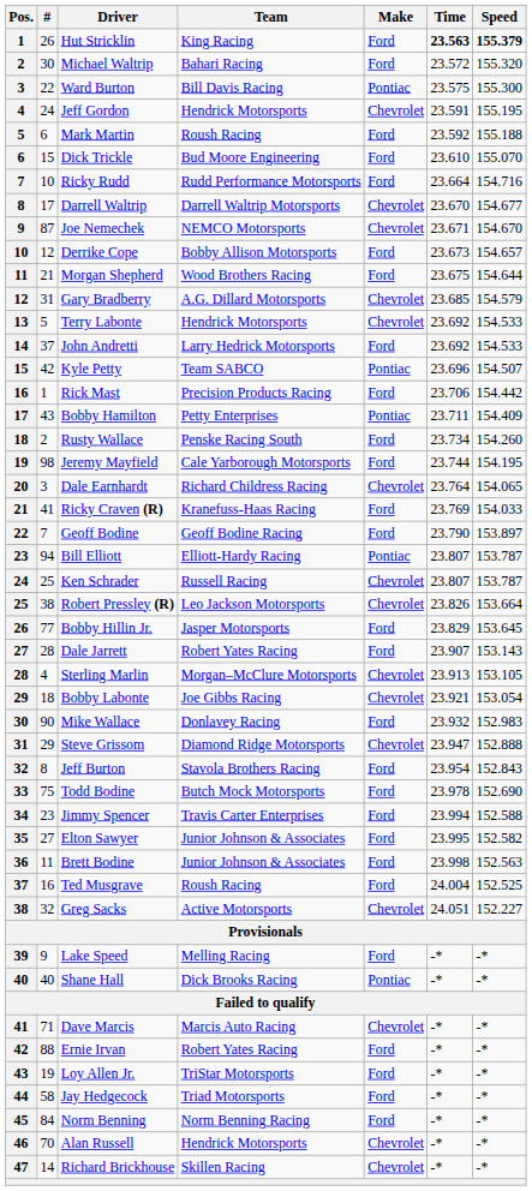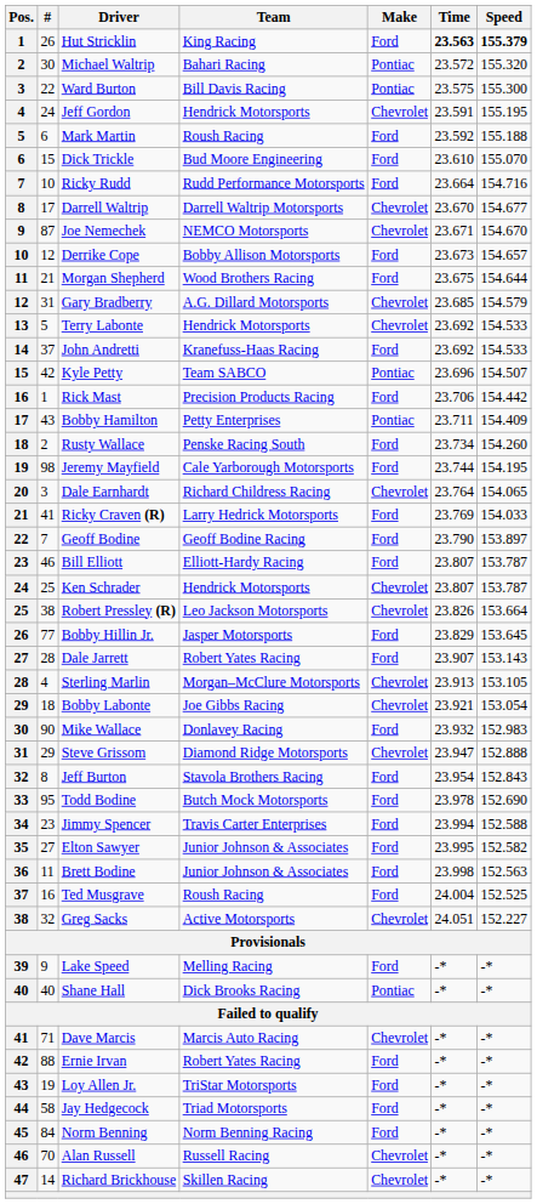Michael Waltrip | Make: Ford -> Pontiac
John Andretti | Team: Larry Hedrick Motorsports -> Kranefuss-Haas Racing
Ricky Craven (R) | Team: Kranefuss-Haas Racing -> Larry Hedrick Motorsports
Bill Elliott | #: 94 -> 46
Bill Elliott | Make: Pontiac -> Ford
Ken Schrader | Team: Russell Racing -> Hendrick Motorsports
Todd Bodine | #: 75 -> 95
Alan Russell | Team: Hendrick Motorsports -> Russell Racing
